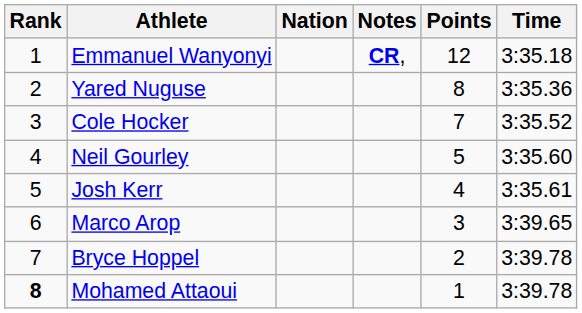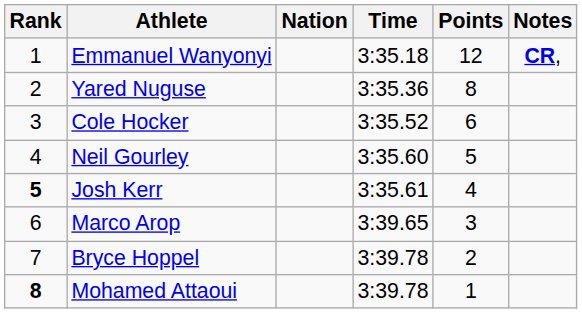columns swapped: Time <-> Notes
Cole Hocker | Points: 7 -> 6
Josh Kerr | Rank: normal -> bold
